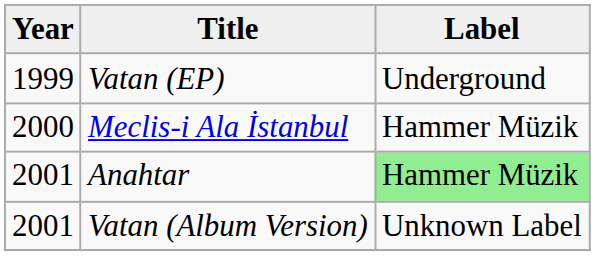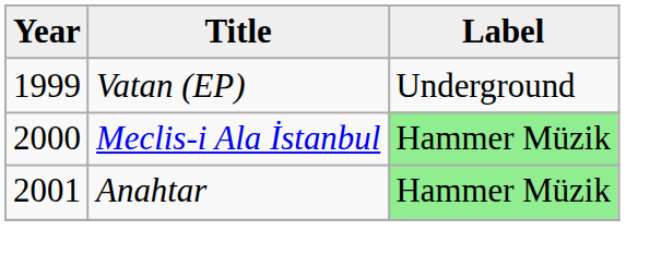Meclis-i Ala İstanbul | Label: no background -> lightgreen background
- row: 2001 | Vatan (Album Version) | Unknown Label
